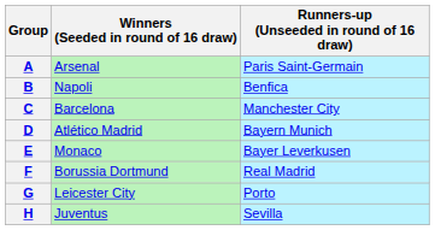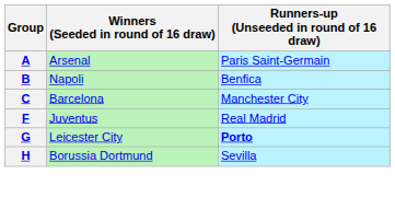- row: D | Atlético Madrid | Bayern Munich
- row: E | Monaco | Bayer Leverkusen
F | Winners (Seeded in round of 16 draw): Borussia Dortmund -> Juventus
G | Runners-up (Unseeded in round of 16 draw): normal -> bold
H | Winners (Seeded in round of 16 draw): Juventus -> Borussia Dortmund
